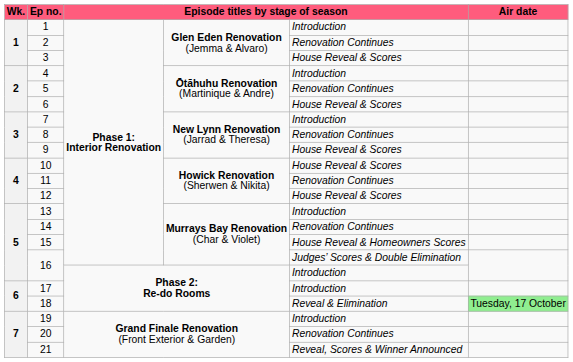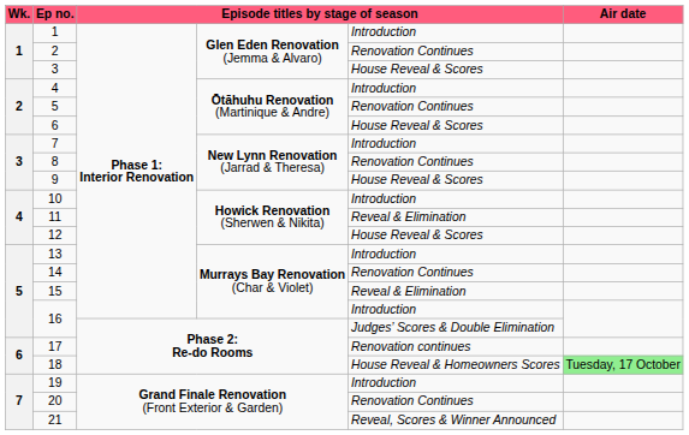10 | column 5: House Reveal & Scores -> Introduction
11 | column 5: Renovation Continues -> Reveal & Elimination
15 | column 5: House Reveal & Homeowners Scores -> Reveal & Elimination
16 / Murrays Bay Renovation (Char & Violet) | column 5: Judges’ Scores & Double Elimination -> Introduction
16 / Phase 2: Re-do Rooms | column 5: Introduction -> Judges’ Scores & Double Elimination
17 | column 5: Introduction -> Renovation continues
18 | column 5: Reveal & Elimination -> House Reveal & Homeowners Scores
